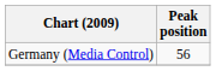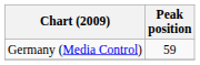Germany (Media Control) | Peak position: 56 -> 59
